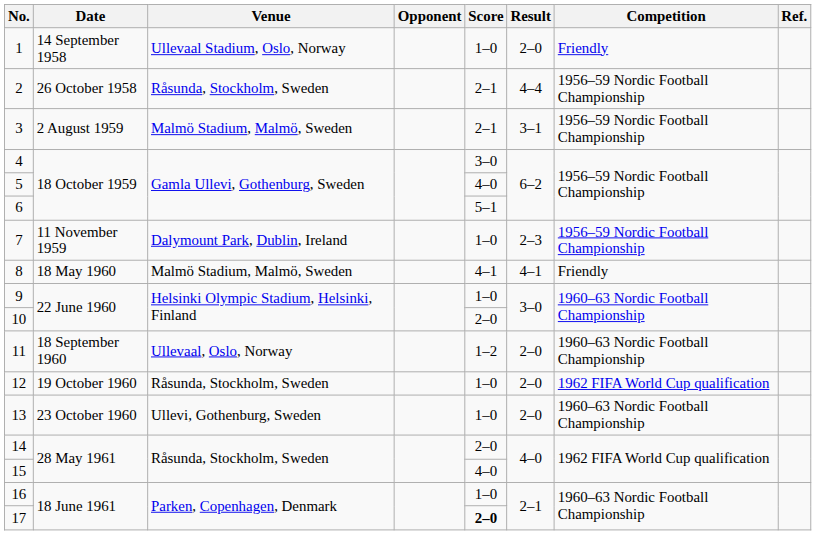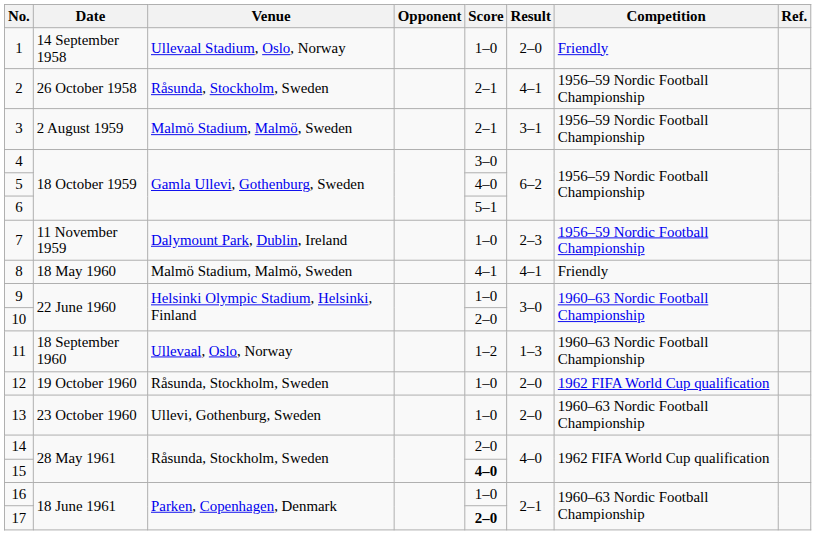2 | Result: 4–4 -> 4–1
11 | Result: 2–0 -> 1–3
15 | Score: normal -> bold
